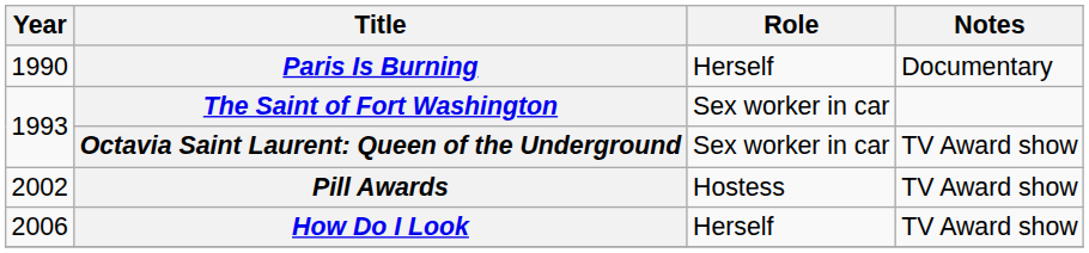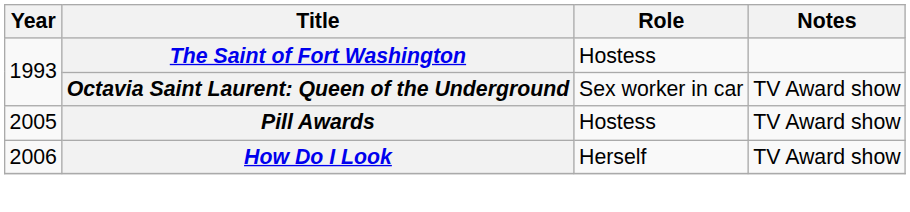- row: 1990 | Paris Is Burning | Herself | Documentary
The Saint of Fort Washington | Role: Sex worker in car -> Hostess
Pill Awards | Year: 2002 -> 2005
